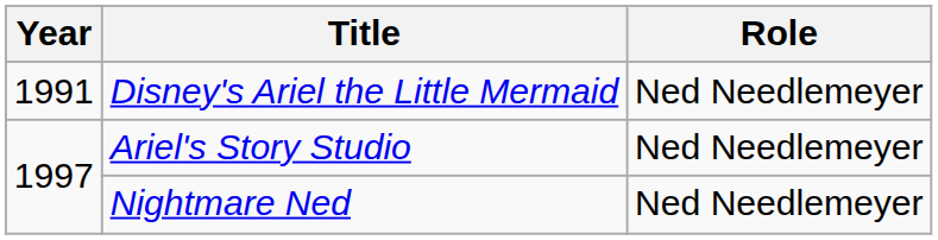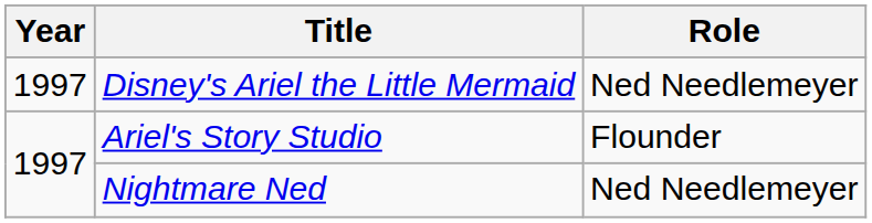Disney's Ariel the Little Mermaid | Year: 1991 -> 1997
Ariel's Story Studio | Role: Ned Needlemeyer -> Flounder
